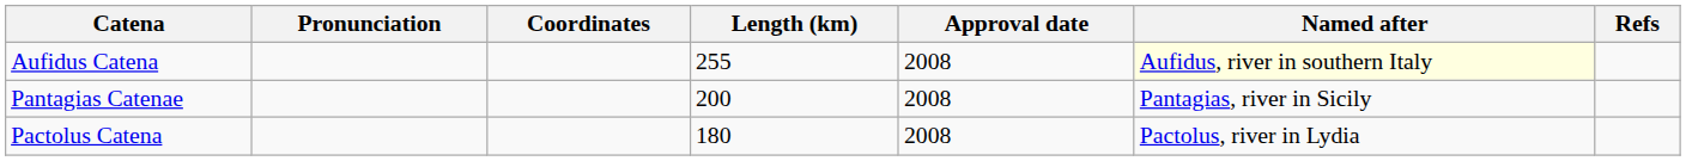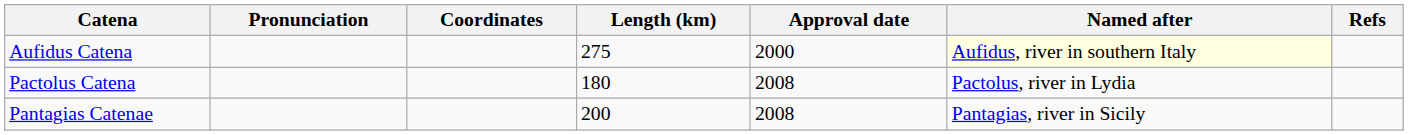Aufidus Catena | Length (km): 255 -> 275
Aufidus Catena | Approval date: 2008 -> 2000
rows swapped: Pactolus Catena <-> Pantagias Catenae
